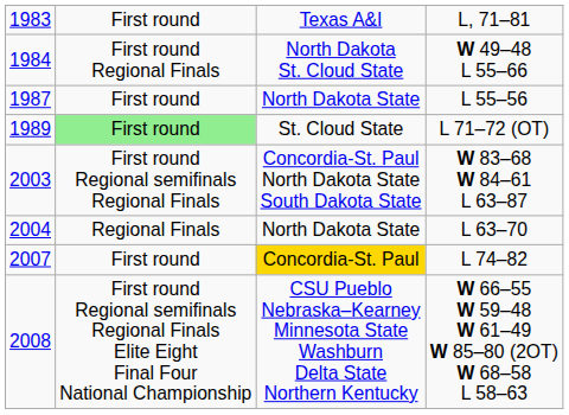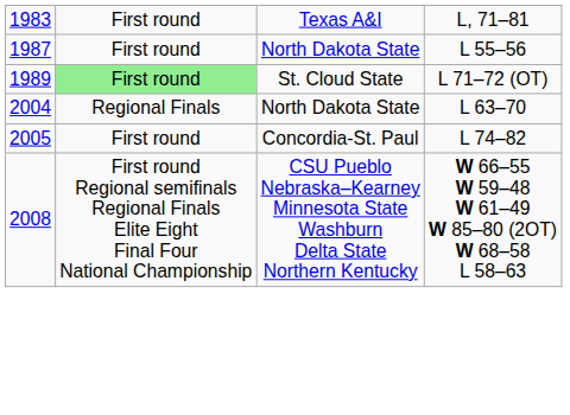- row: 1984 | First round Regional Finals | North Dakota St. Cloud State | W 49–48 L 55–66
- row: 2003 | First round Regional semifinals Regional Finals | Concordia-St. Paul North Dakota State South Dakota State | W 83–68 W 84–61 L 63–87
L 74–82 | column 1: 2007 -> 2005
L 74–82 | column 3: gold background -> no background
